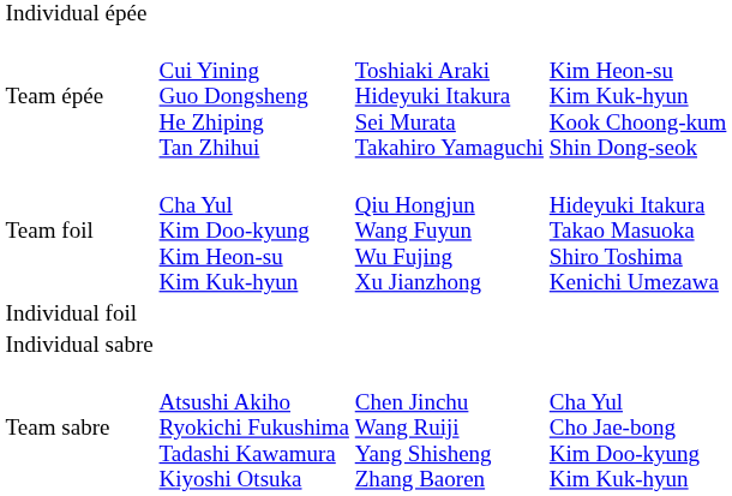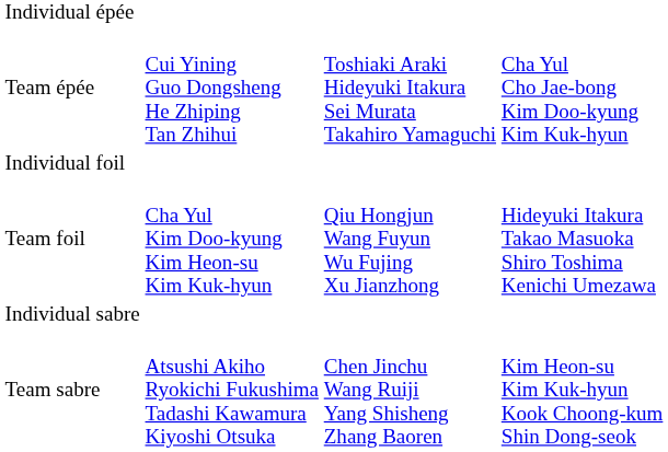Team épée | column 4: Kim Heon-su Kim Kuk-hyun Kook Choong-kum Shin Dong-seok -> Cha Yul Cho Jae-bong Kim Doo-kyung Kim Kuk-hyun
rows swapped: Individual foil <-> Team foil
Team sabre | column 4: Cha Yul Cho Jae-bong Kim Doo-kyung Kim Kuk-hyun -> Kim Heon-su Kim Kuk-hyun Kook Choong-kum Shin Dong-seok
